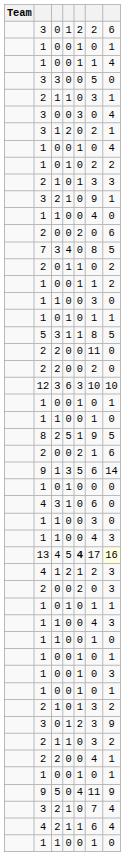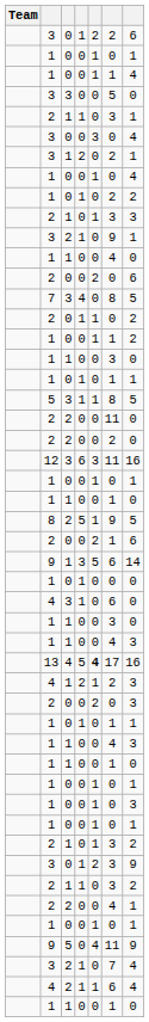12 | column 6: 10 -> 11
12 | column 7: 10 -> 16
13 | column 7: lightyellow background -> no background
